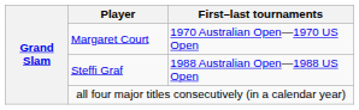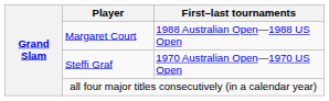Margaret Court | First–last tournaments: 1970 Australian Open—1970 US Open -> 1988 Australian Open—1988 US Open
Steffi Graf | First–last tournaments: 1988 Australian Open—1988 US Open -> 1970 Australian Open—1970 US Open
